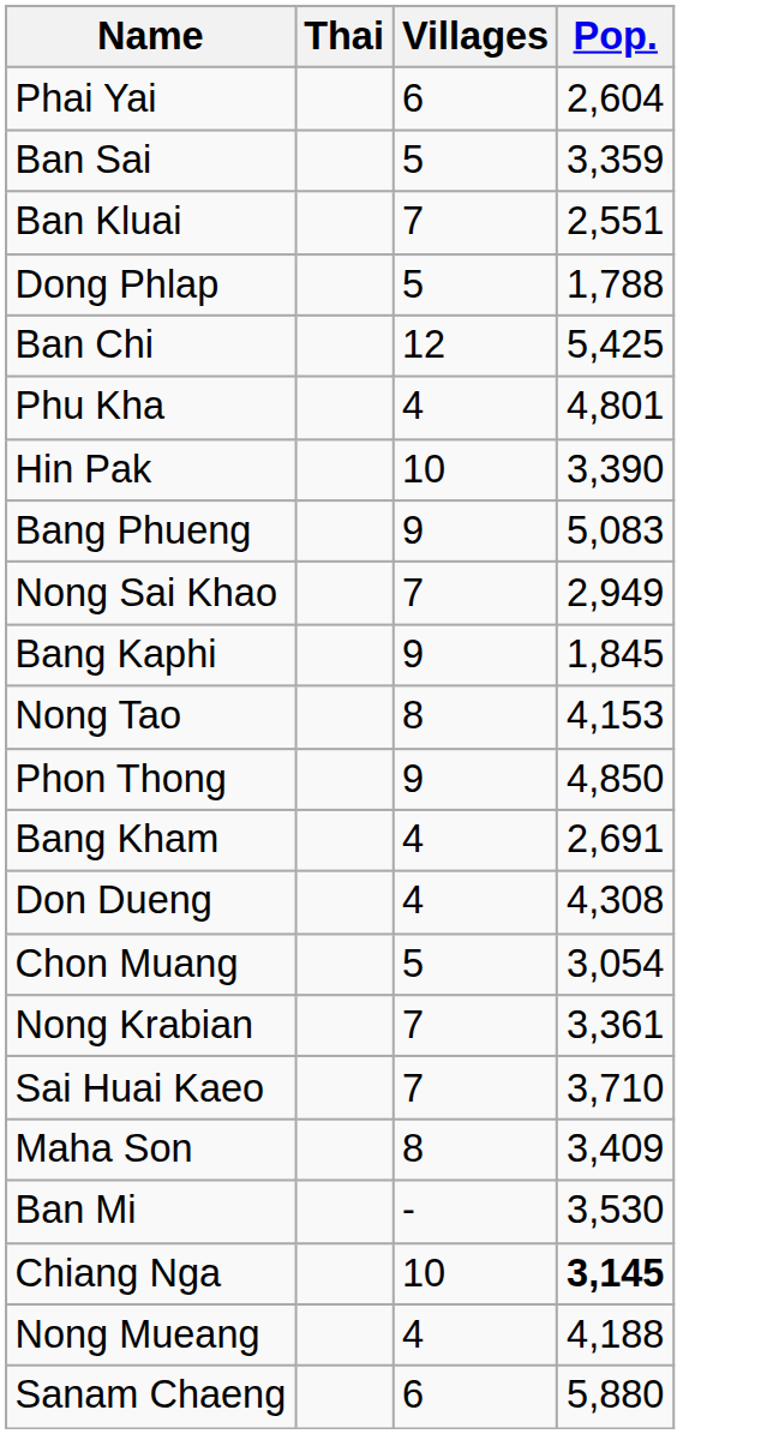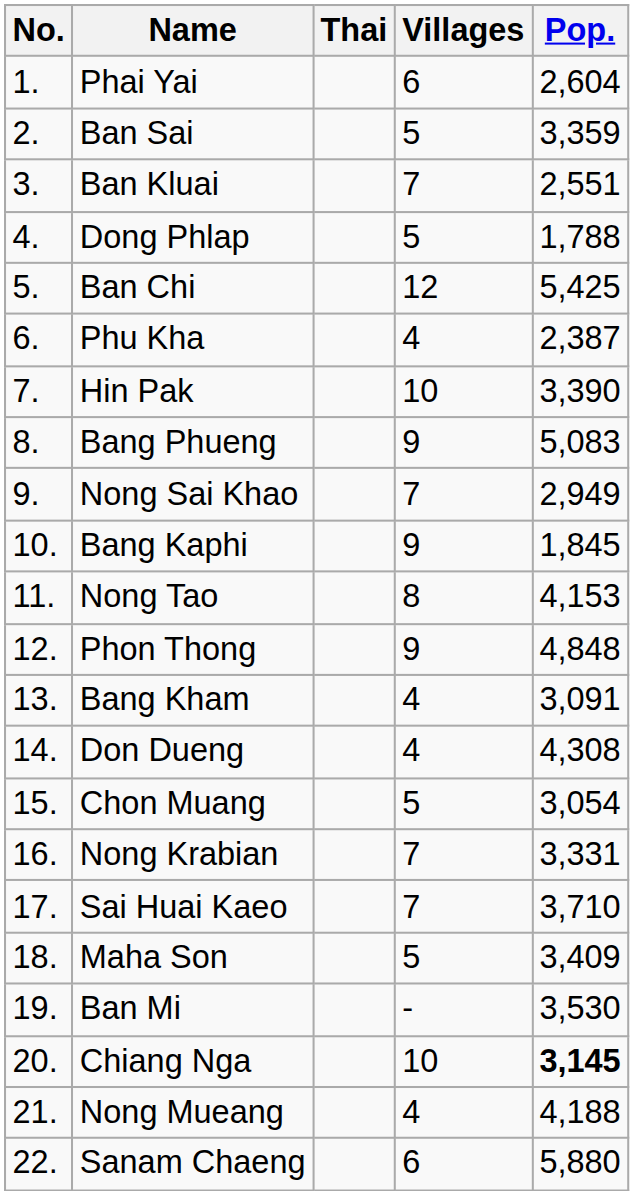+ column: No. | 1. | 2. | 3. | 4. | 5. | 6. | 7. | 8. | 9. | 10. | 11. | 12. | 13. | 14. | 15. | 16. | 17. | 18. | 19. | 20. | 21. | 22.
Phu Kha | Pop.: 4,801 -> 2,387
Phon Thong | Pop.: 4,850 -> 4,848
Bang Kham | Pop.: 2,691 -> 3,091
Nong Krabian | Pop.: 3,361 -> 3,331
Maha Son | Villages: 8 -> 5
